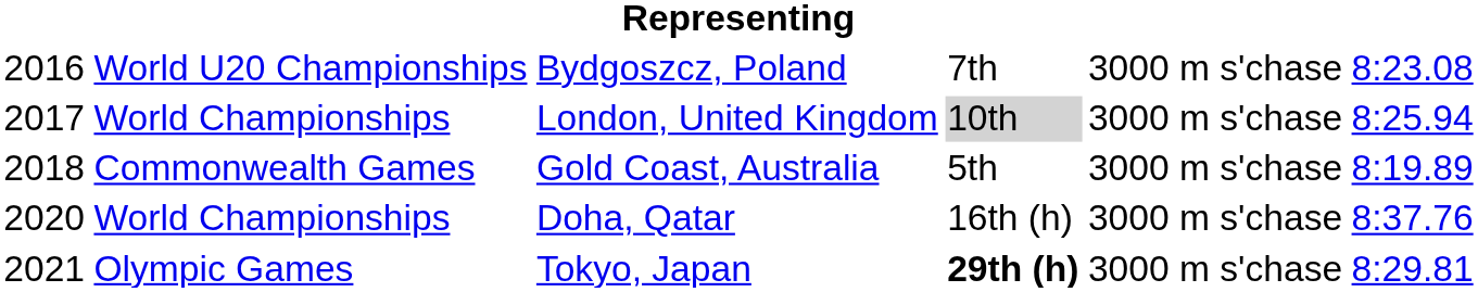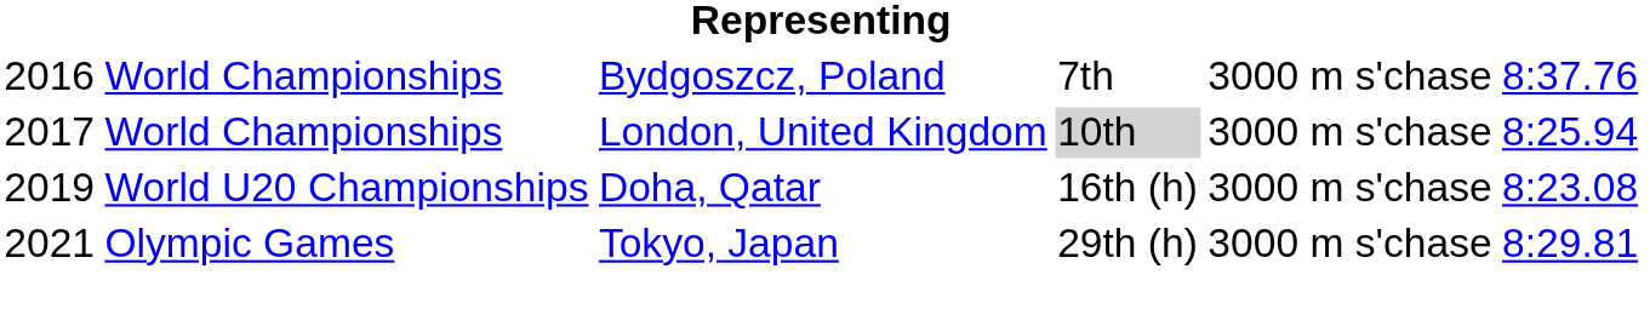Bydgoszcz, Poland | column 2: World U20 Championships -> World Championships
Bydgoszcz, Poland | column 6: 8:23.08 -> 8:37.76
- row: 2018 | Commonwealth Games | Gold Coast, Australia | 5th | 3000 m s'chase | 8:19.89
Doha, Qatar | column 1: 2020 -> 2019
Doha, Qatar | column 2: World Championships -> World U20 Championships
Doha, Qatar | column 6: 8:37.76 -> 8:23.08
Tokyo, Japan | column 4: bold -> normal
